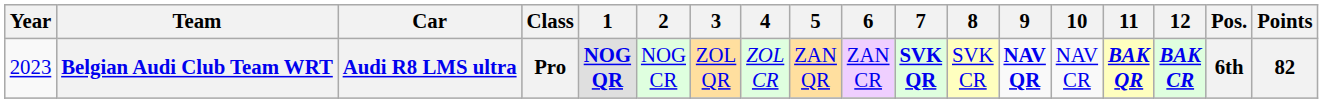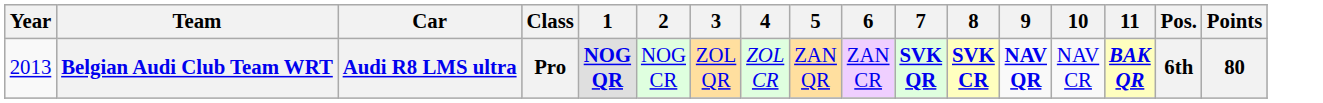- column: 12 | BAK CR
Belgian Audi Club Team WRT | Year: 2023 -> 2013
Belgian Audi Club Team WRT | 8: normal -> bold
Belgian Audi Club Team WRT | Points: 82 -> 80
